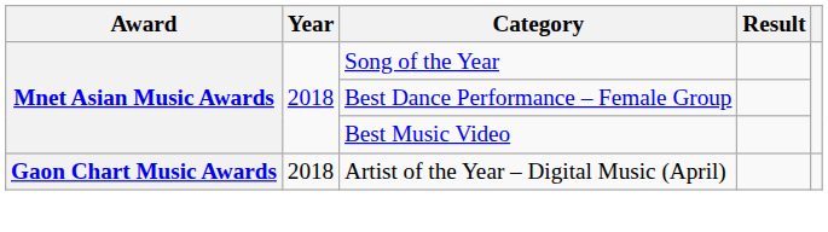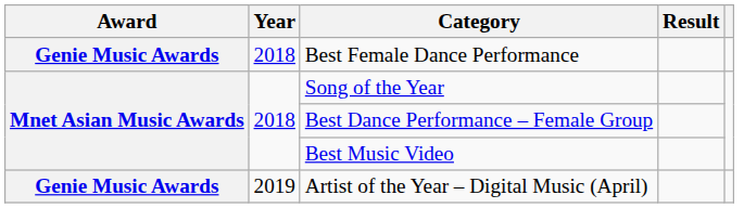+ row: Genie Music Awards | 2018 | Best Female Dance Performance
Artist of the Year – Digital Music (April) | Award: Gaon Chart Music Awards -> Genie Music Awards
Artist of the Year – Digital Music (April) | Year: 2018 -> 2019
